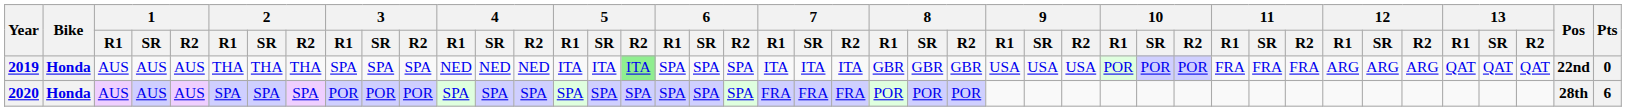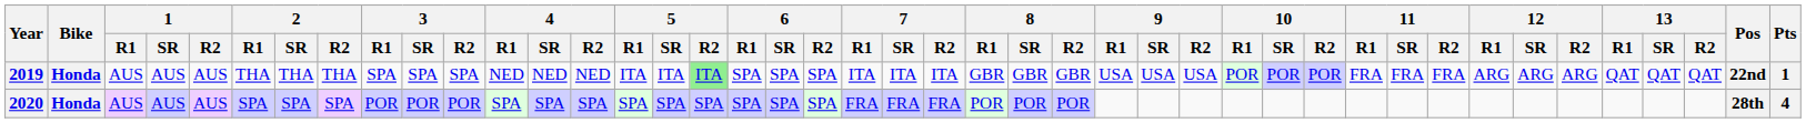2019 | Pts: 0 -> 1
2020 | Pts: 6 -> 4
